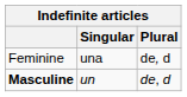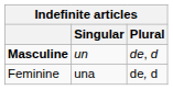rows swapped: Masculine <-> Feminine
